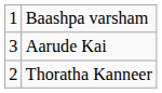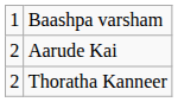Aarude Kai | column 1: 3 -> 2
